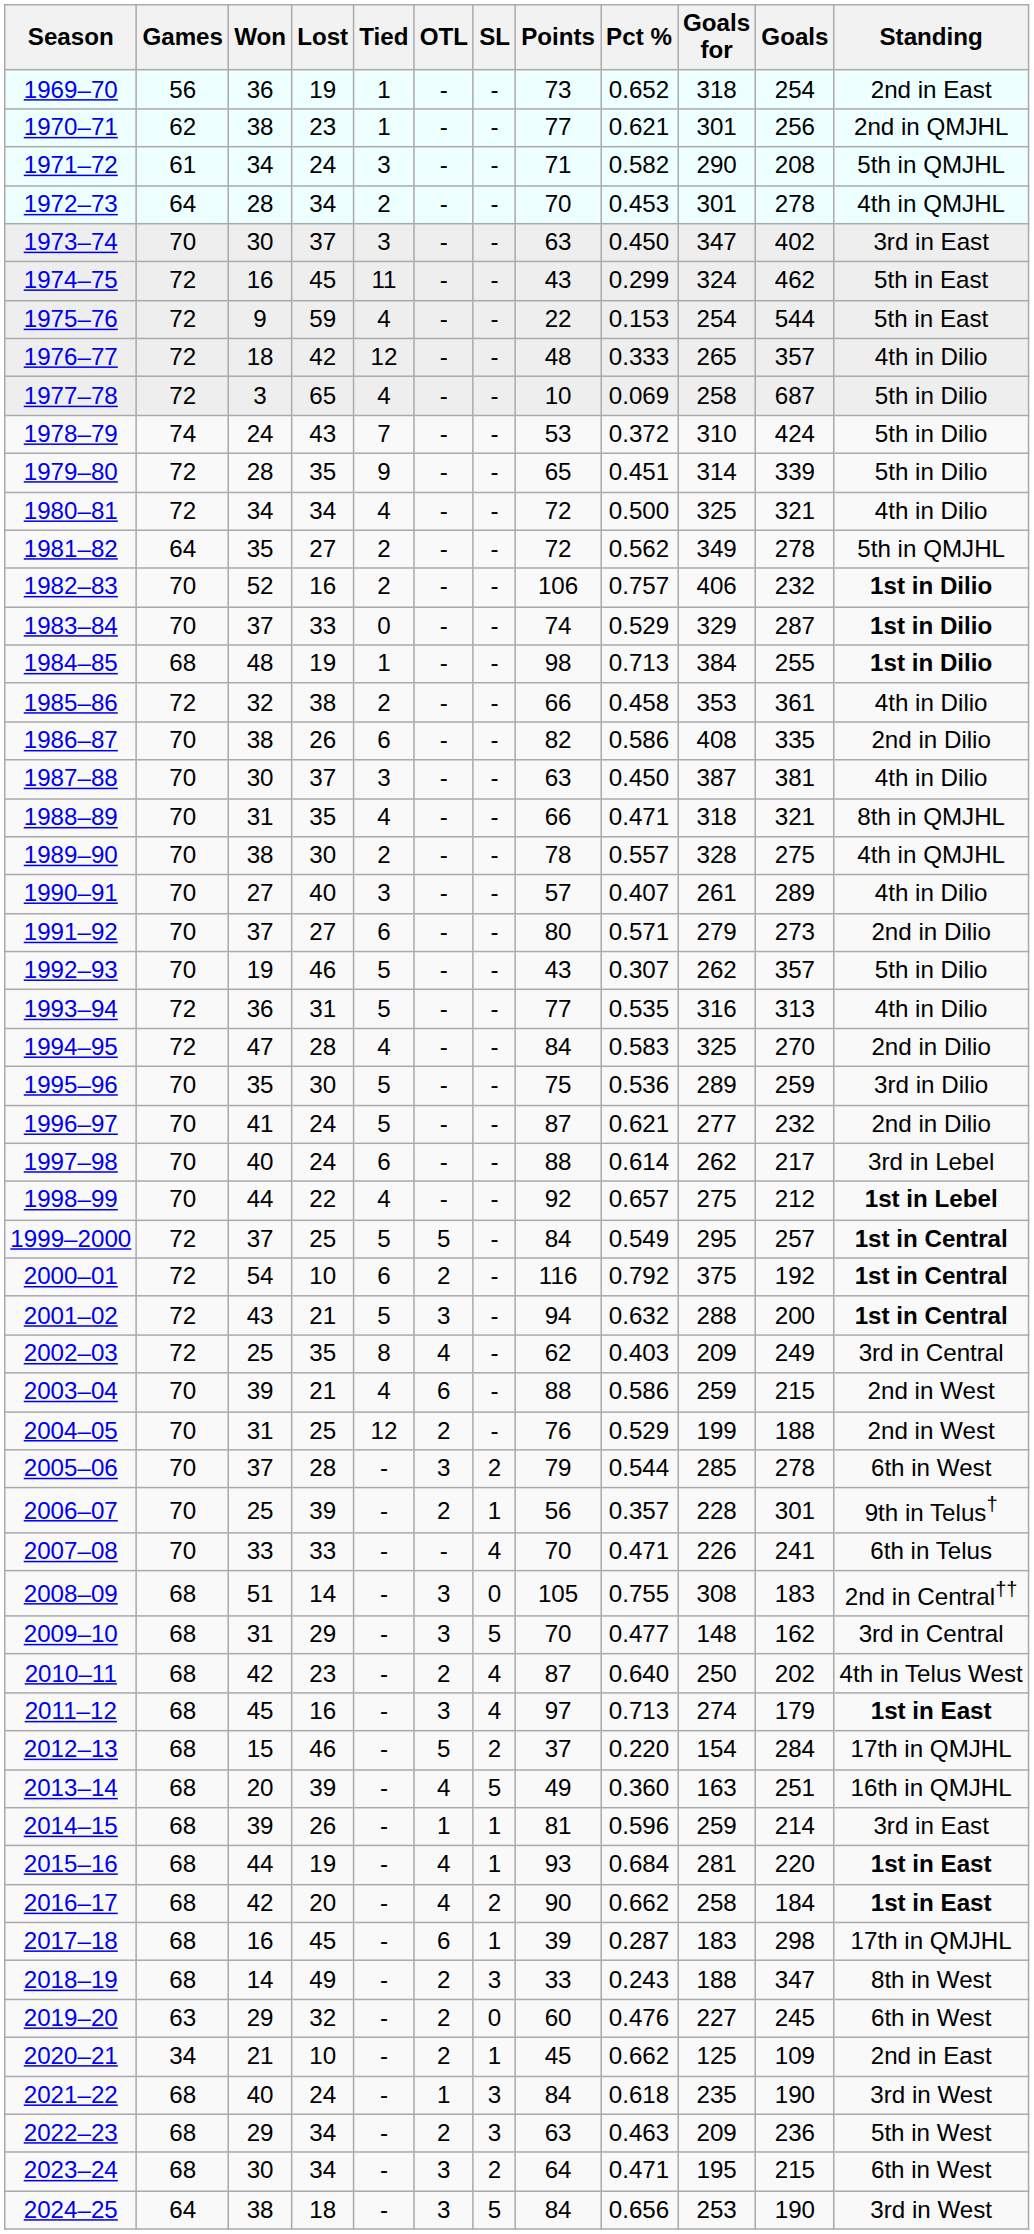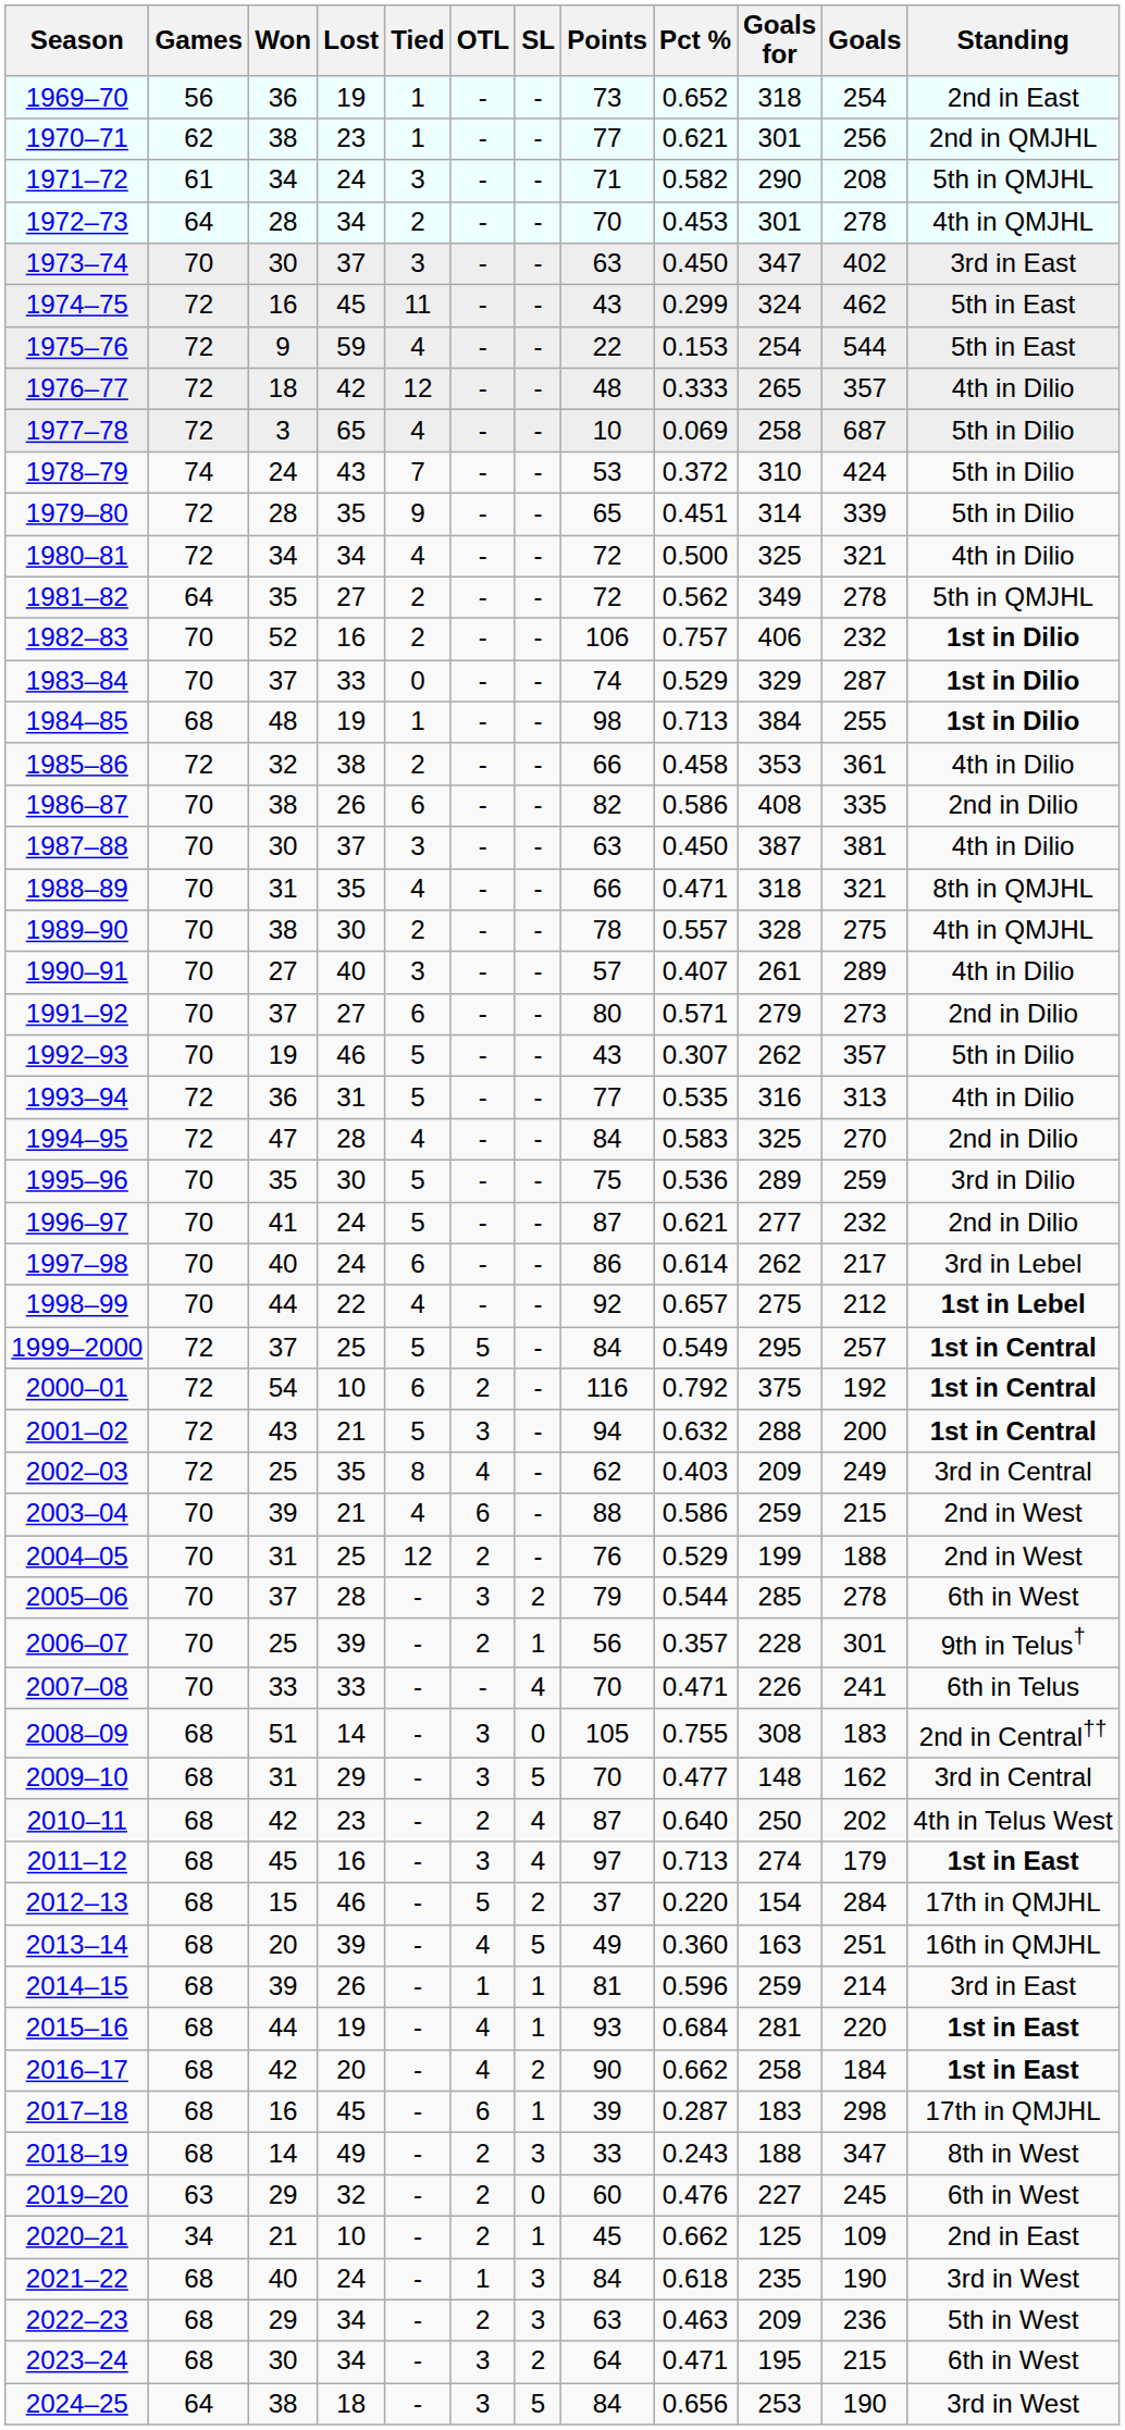1997–98 | Points: 88 -> 86
